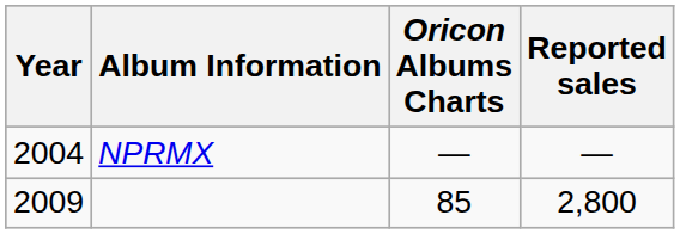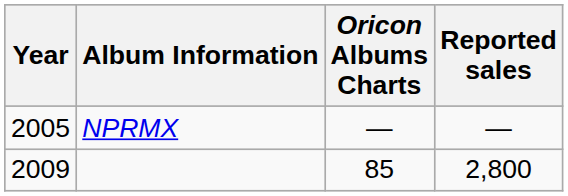NPRMX | Year: 2004 -> 2005
